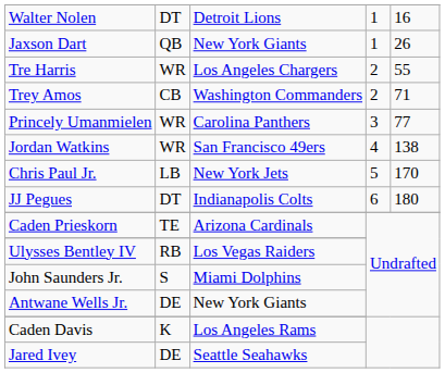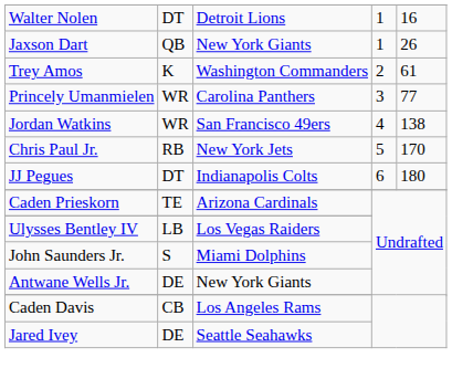- row: Tre Harris | WR | Los Angeles Chargers | 2 | 55
Trey Amos | column 2: CB -> K
Trey Amos | column 5: 71 -> 61
Chris Paul Jr. | column 2: LB -> RB
Ulysses Bentley IV | column 2: RB -> LB
Caden Davis | column 2: K -> CB
